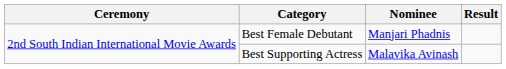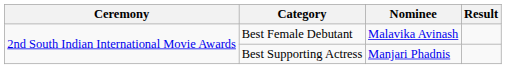Best Female Debutant | Nominee: Manjari Phadnis -> Malavika Avinash
Best Supporting Actress | Nominee: Malavika Avinash -> Manjari Phadnis
